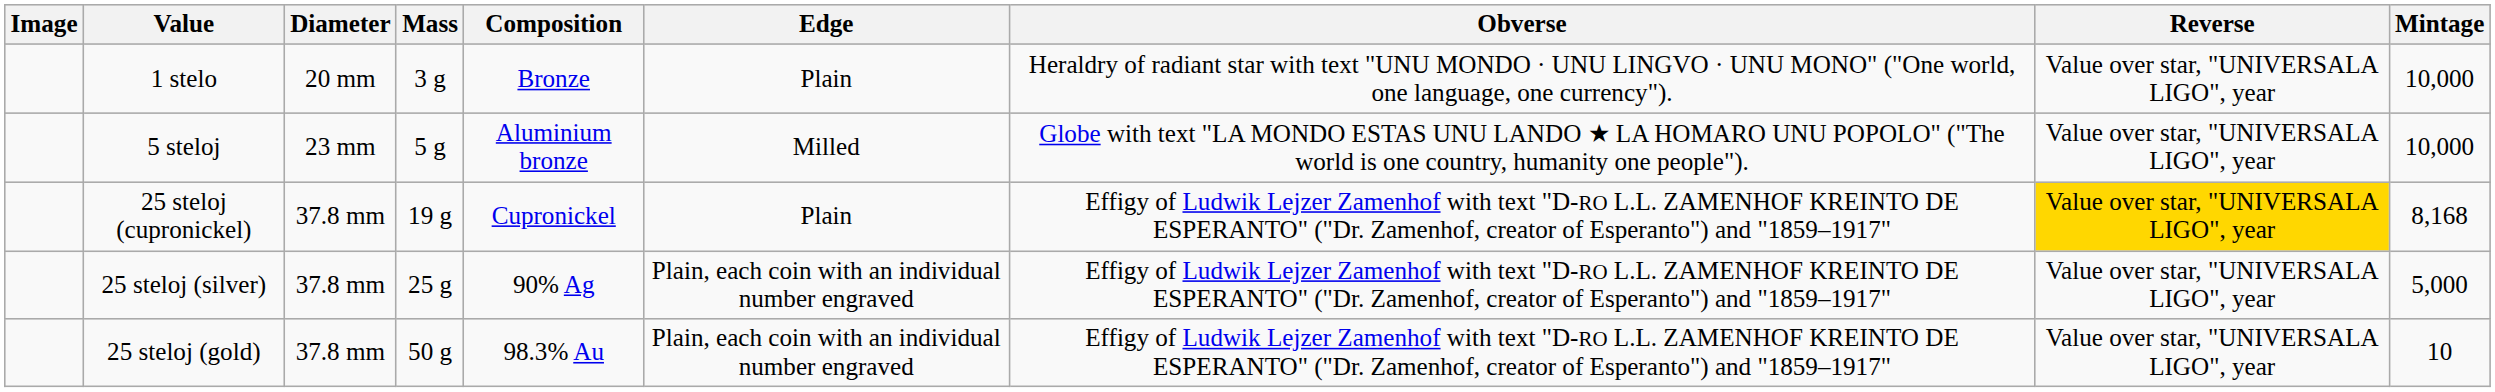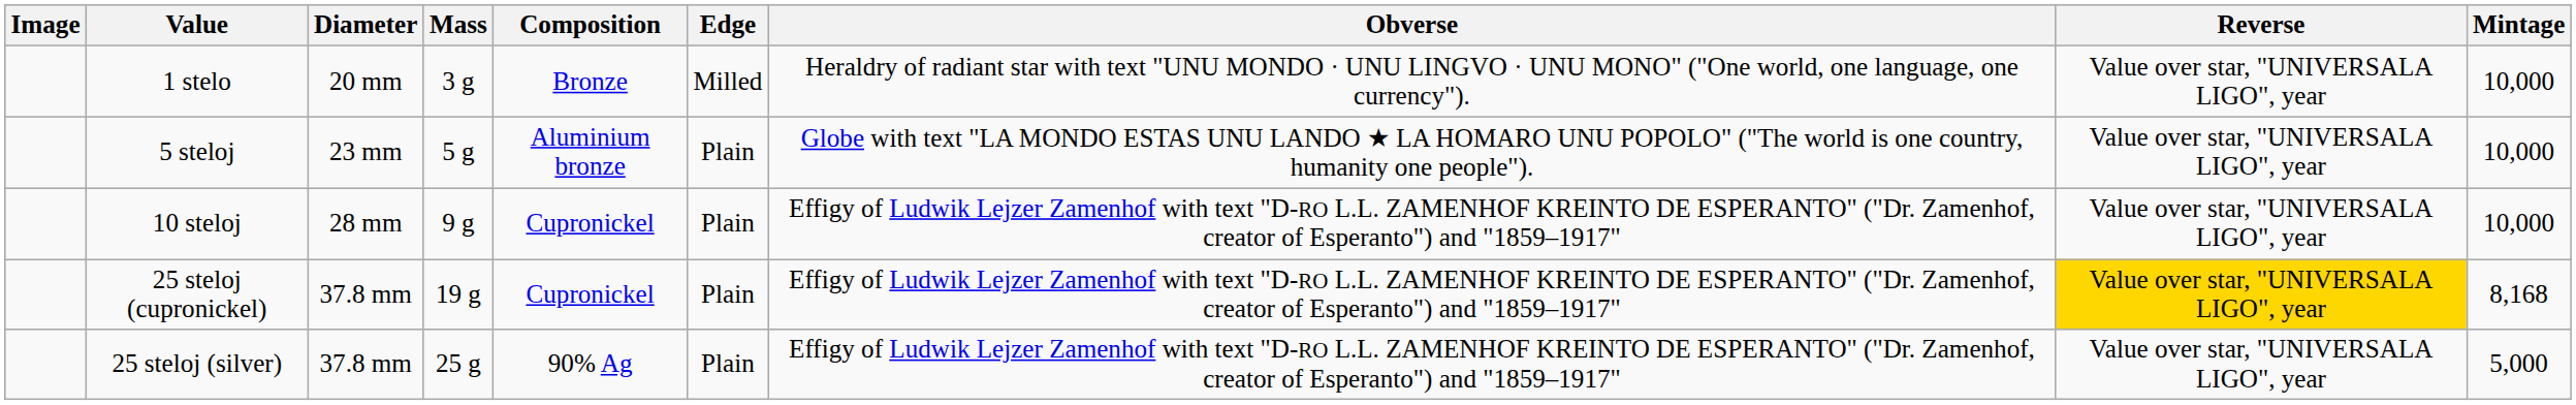1 stelo | Edge: Plain -> Milled
5 steloj | Edge: Milled -> Plain
+ row: 10 steloj | 28 mm | 9 g | Cupronickel | Plain | Effigy of Ludwik Lejzer Zamenhof with text "D-RO L.L. ZAMENHOF KREINTO DE ESPERANTO" ("Dr. Zamenhof, creator of Esperanto") and "1859–1917" | Value over star, "UNIVERSALA LIGO", year | 10,000
25 steloj (silver) | Edge: Plain, each coin with an individual number engraved -> Plain
- row: 25 steloj (gold) | 37.8 mm | 50 g | 98.3% Au | Plain, each coin with an individual number engraved | Effigy of Ludwik Lejzer Zamenhof with text "D-RO L.L. ZAMENHOF KREINTO DE ESPERANTO" ("Dr. Zamenhof, creator of Esperanto") and "1859–1917" | Value over star, "UNIVERSALA LIGO", year | 10
